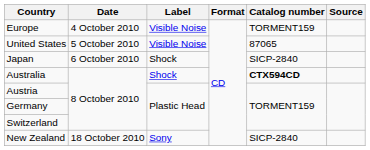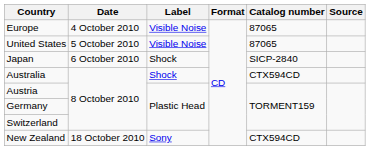Europe | Catalog number: TORMENT159 -> 87065
Australia | Catalog number: bold -> normal
New Zealand | Catalog number: SICP-2840 -> CTX594CD
